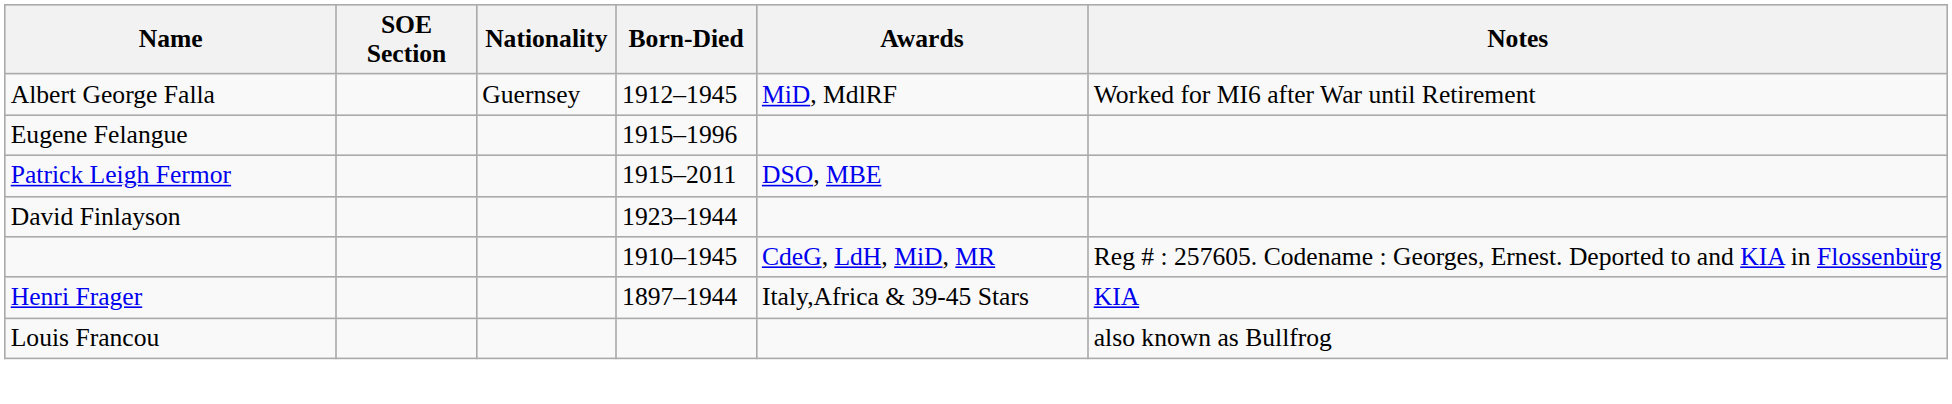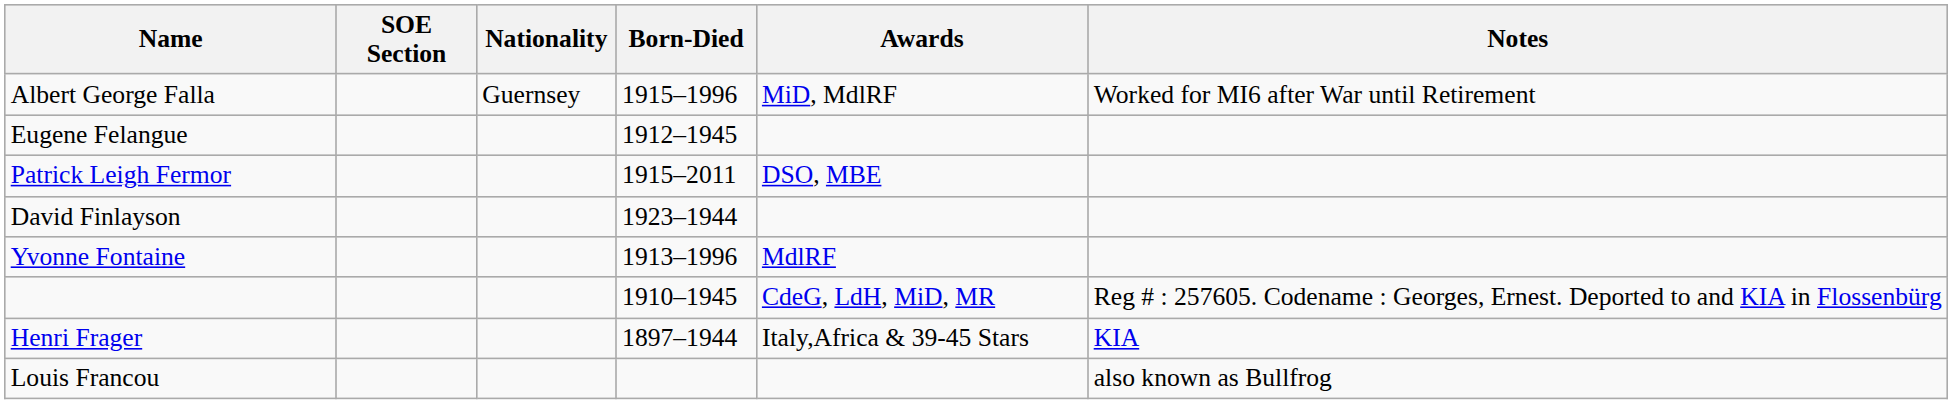Albert George Falla | Born-Died: 1912–1945 -> 1915–1996
Eugene Felangue | Born-Died: 1915–1996 -> 1912–1945
+ row: Yvonne Fontaine | 1913–1996 | MdlRF
